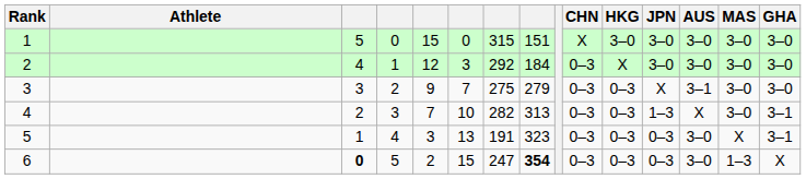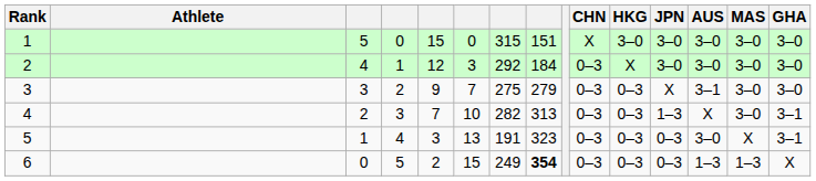6 | column 3: bold -> normal
6 | column 7: 247 -> 249
6 | AUS: 3–0 -> 1–3
